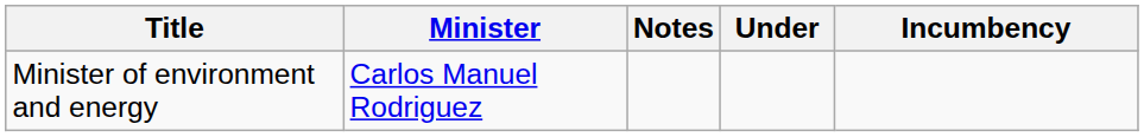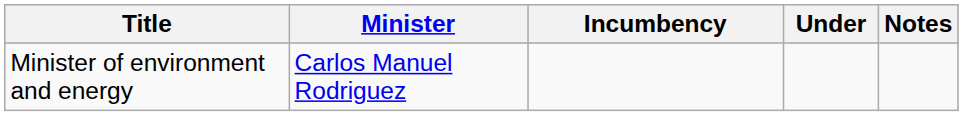columns swapped: Incumbency <-> Notes
